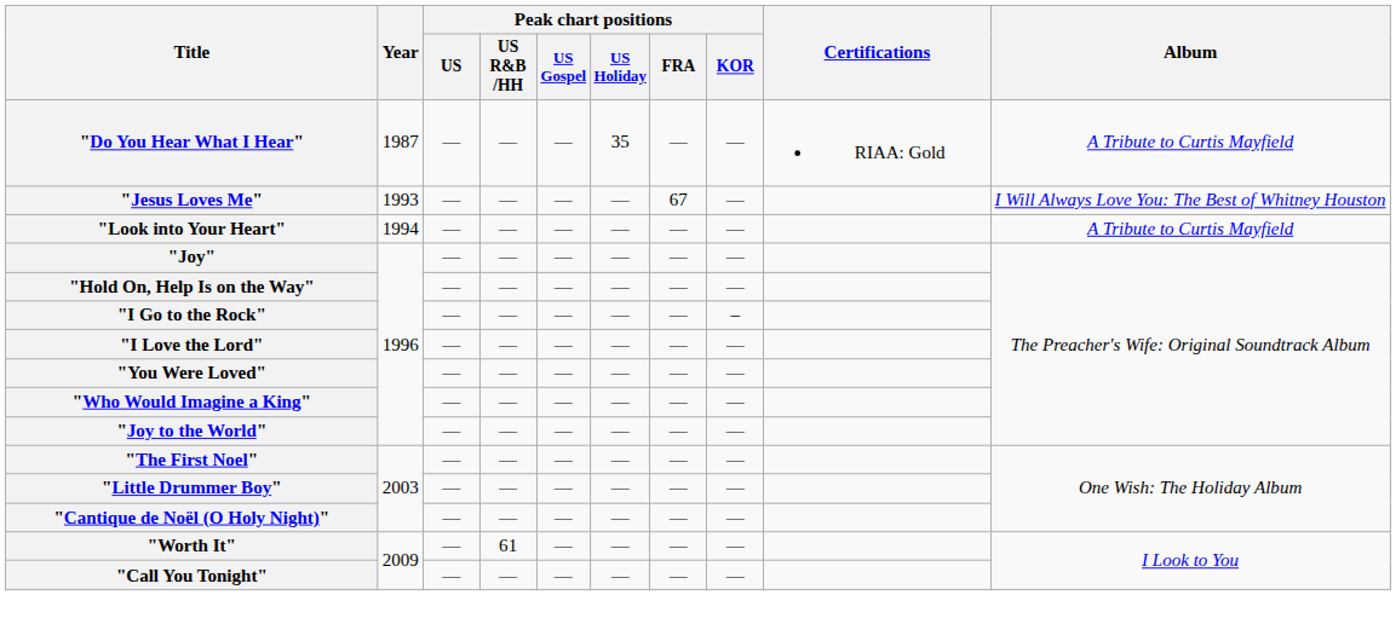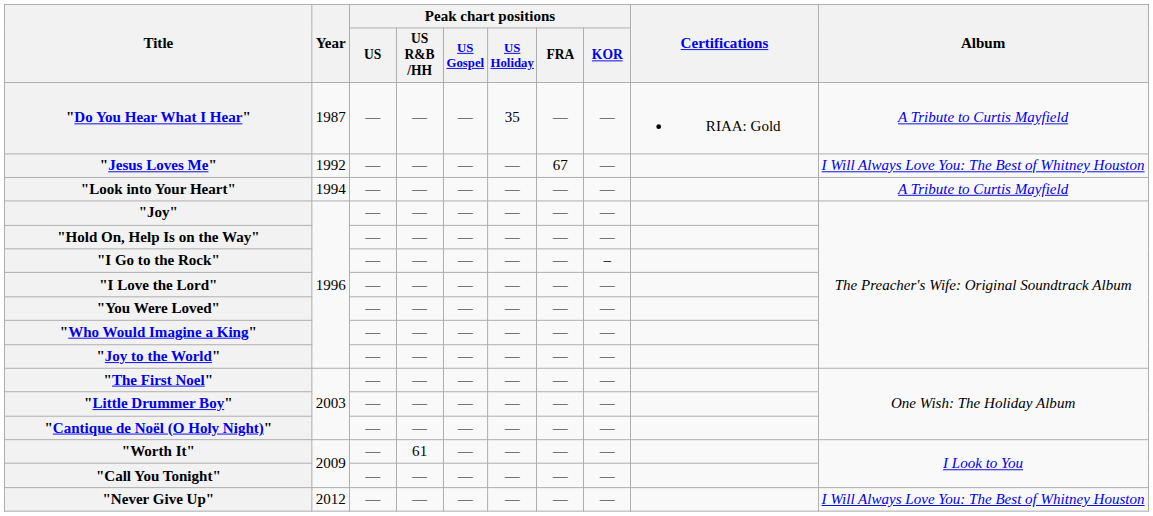"Jesus Loves Me" | Year: 1993 -> 1992
+ row: "Never Give Up" | 2012 | — | — | — | — | — | — | I Will Always Love You: The Best of Whitney Houston
